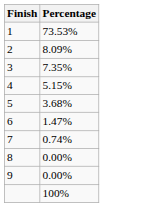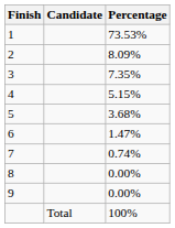+ column: Candidate | Total
